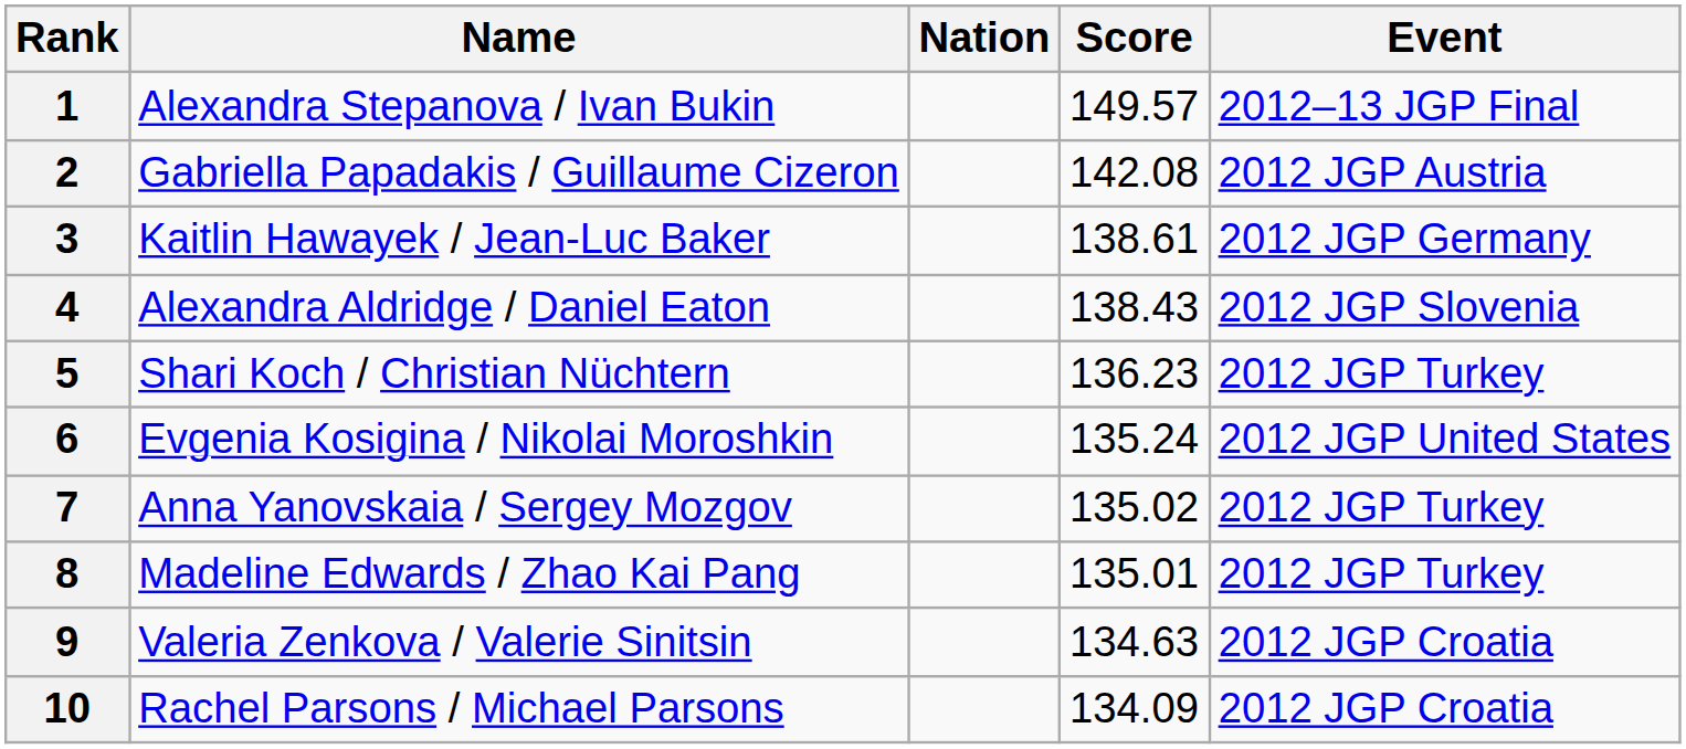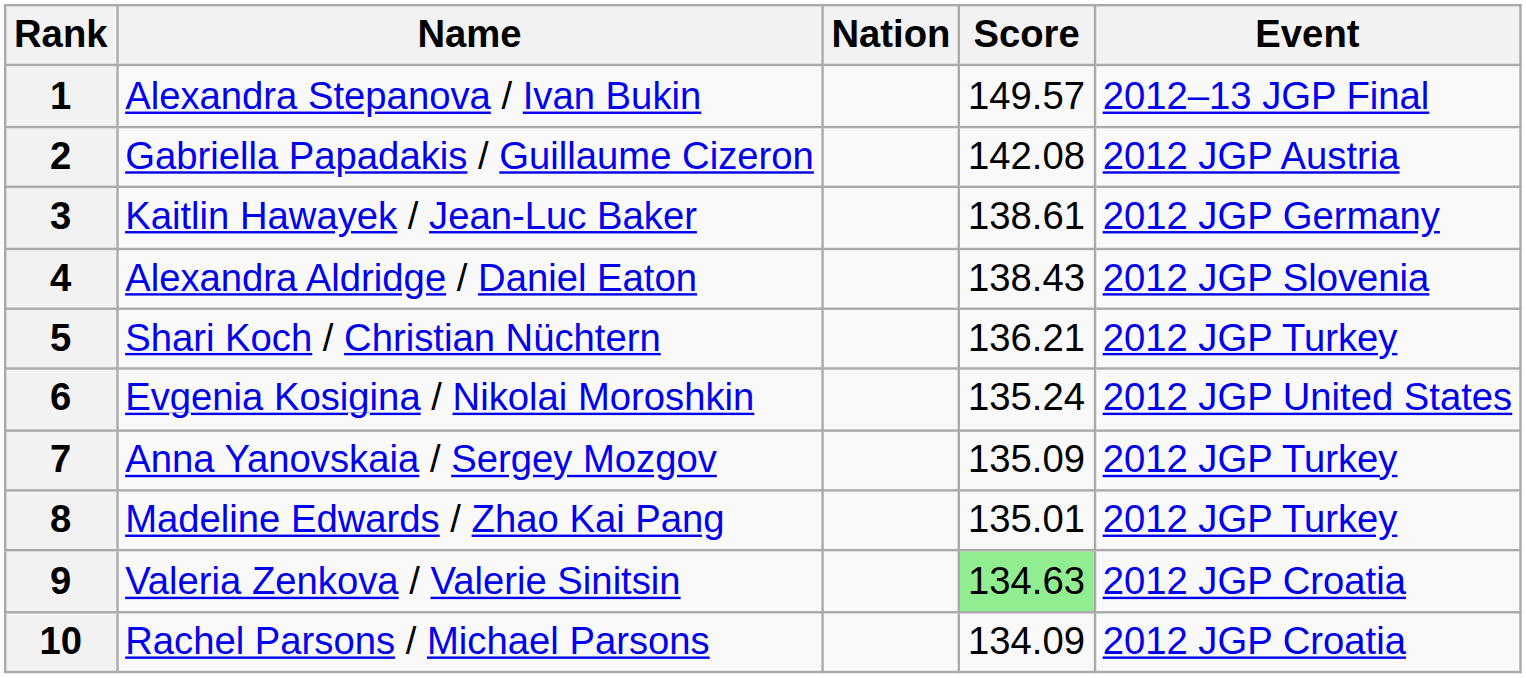5 | Score: 136.23 -> 136.21
7 | Score: 135.02 -> 135.09
9 | Score: no background -> lightgreen background
